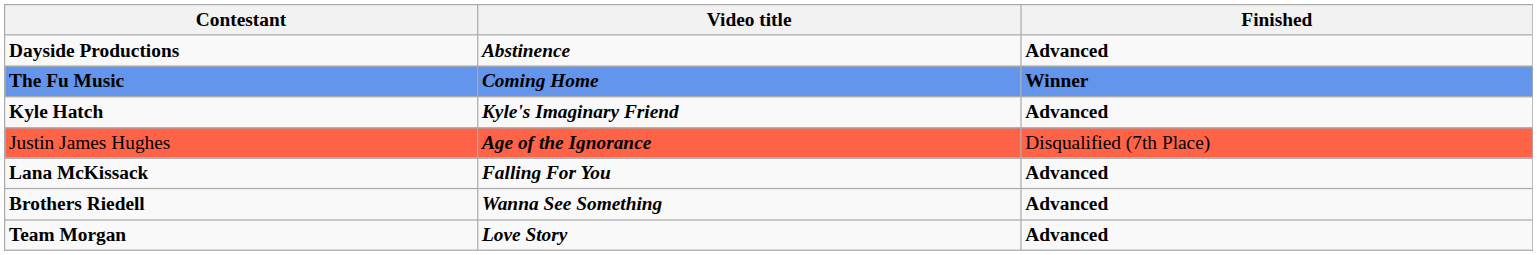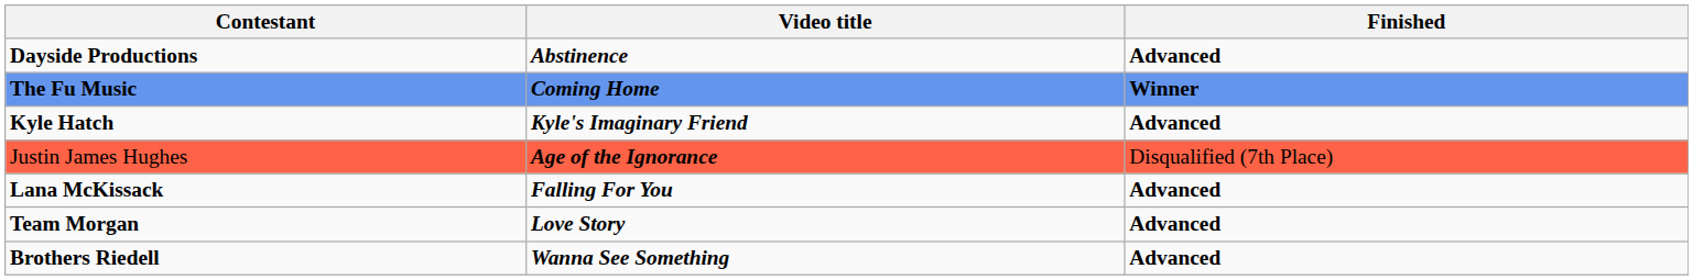rows swapped: Team Morgan <-> Brothers Riedell
